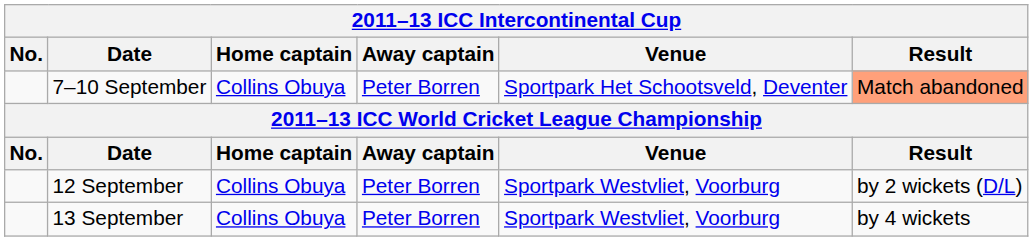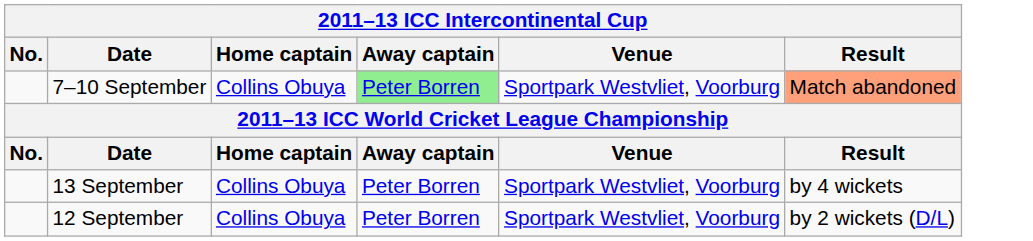7–10 September | Away captain: no background -> lightgreen background
7–10 September | Venue: Sportpark Het Schootsveld, Deventer -> Sportpark Westvliet, Voorburg
rows swapped: 12 September <-> 13 September
